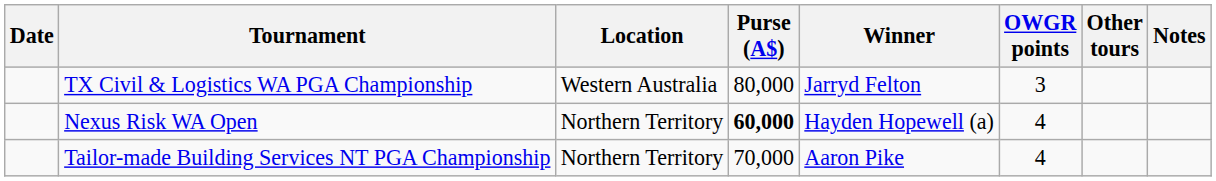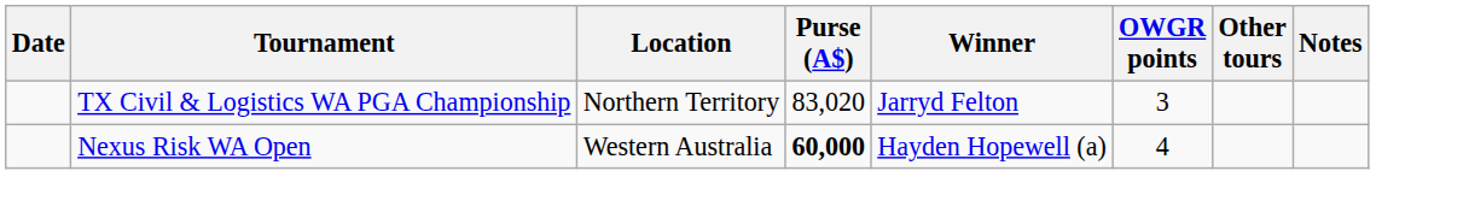TX Civil & Logistics WA PGA Championship | Location: Western Australia -> Northern Territory
TX Civil & Logistics WA PGA Championship | Purse (A$): 80,000 -> 83,020
Nexus Risk WA Open | Location: Northern Territory -> Western Australia
- row: Tailor-made Building Services NT PGA Championship | Northern Territory | 70,000 | Aaron Pike | 4
